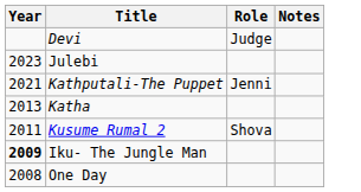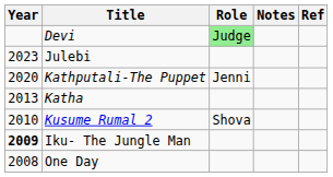+ column: Ref
Devi | Role: no background -> lightgreen background
Kathputali-The Puppet | Year: 2021 -> 2020
Kusume Rumal 2 | Year: 2011 -> 2010
